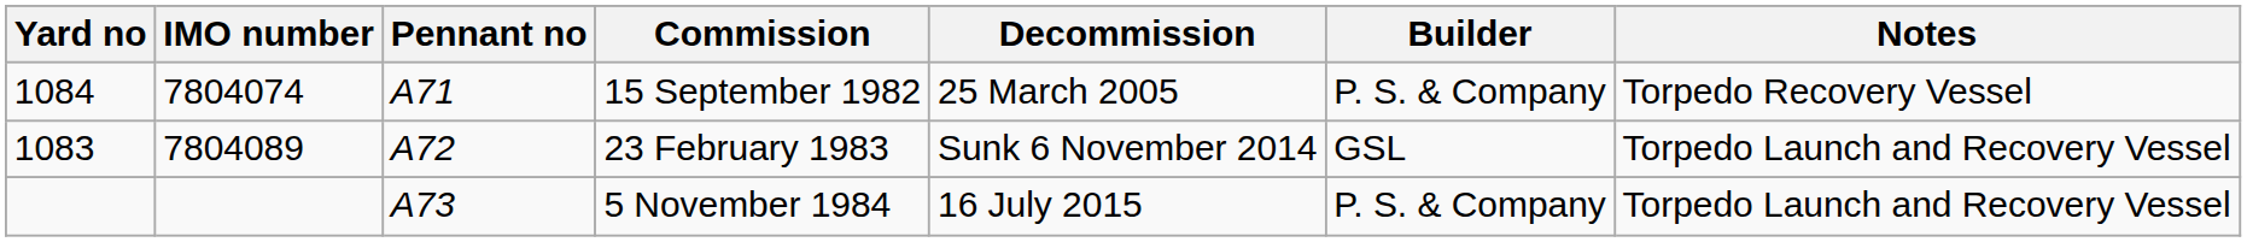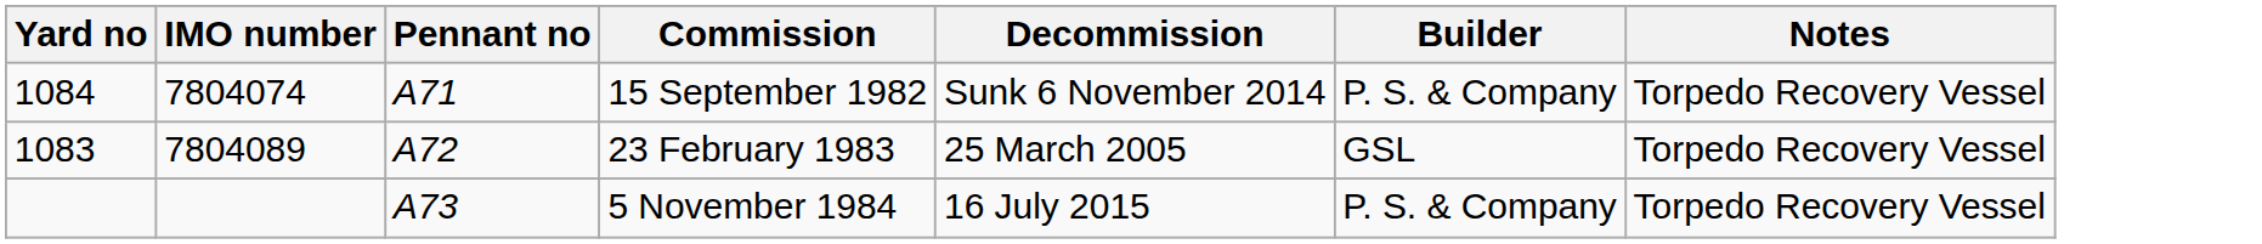15 September 1982 | Decommission: 25 March 2005 -> Sunk 6 November 2014
23 February 1983 | Decommission: Sunk 6 November 2014 -> 25 March 2005
23 February 1983 | Notes: Torpedo Launch and Recovery Vessel -> Torpedo Recovery Vessel
5 November 1984 | Notes: Torpedo Launch and Recovery Vessel -> Torpedo Recovery Vessel
